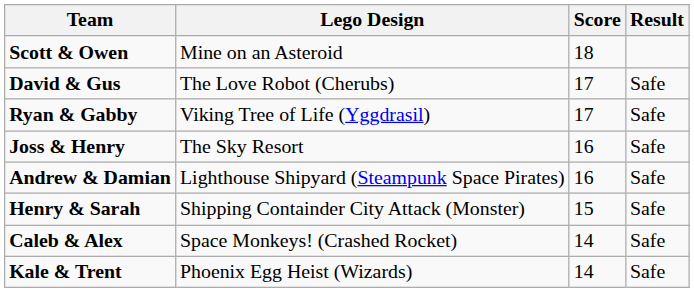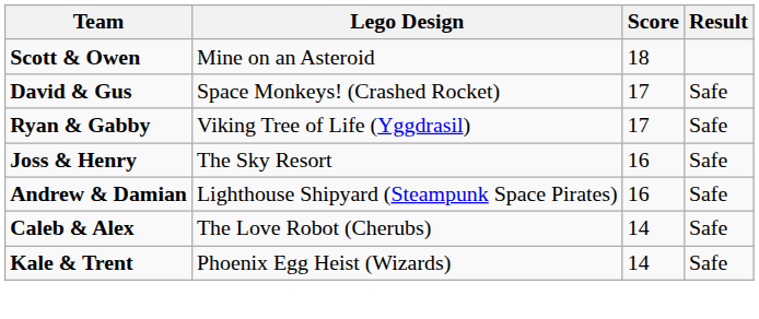David & Gus | Lego Design: The Love Robot (Cherubs) -> Space Monkeys! (Crashed Rocket)
- row: Henry & Sarah | Shipping Containder City Attack (Monster) | 15 | Safe
Caleb & Alex | Lego Design: Space Monkeys! (Crashed Rocket) -> The Love Robot (Cherubs)
